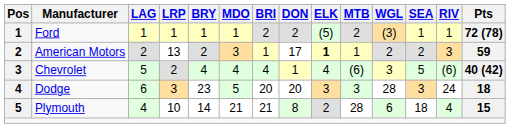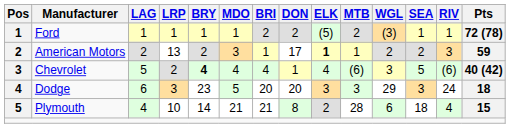Chevrolet | BRY: normal -> bold
Dodge | WGL: 28 -> 29
